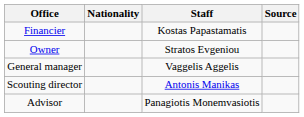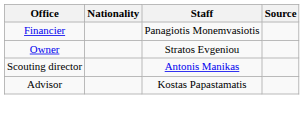Financier | Staff: Kostas Papastamatis -> Panagiotis Monemvasiotis
- row: General manager | Vaggelis Aggelis
Advisor | Staff: Panagiotis Monemvasiotis -> Kostas Papastamatis
